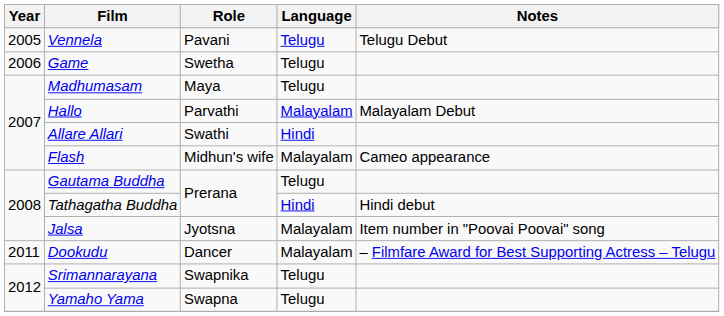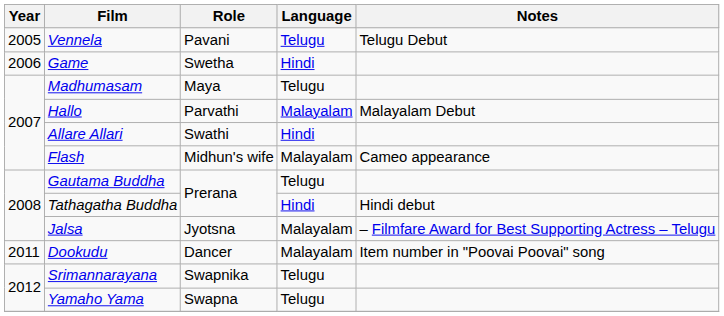Game | Language: Telugu -> Hindi
Jalsa | Notes: Item number in "Poovai Poovai" song -> – Filmfare Award for Best Supporting Actress – Telugu
Dookudu | Notes: – Filmfare Award for Best Supporting Actress – Telugu -> Item number in "Poovai Poovai" song
